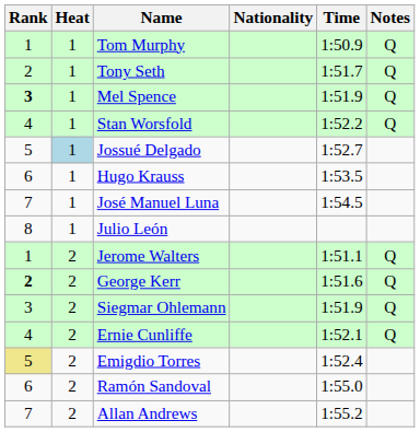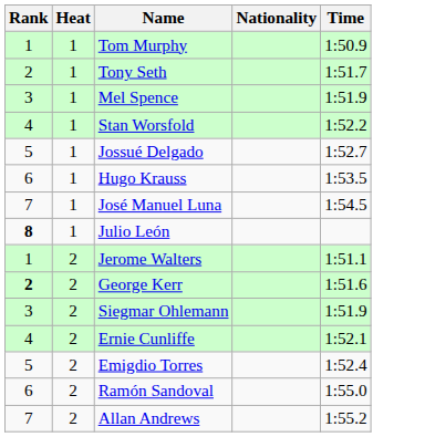- column: Notes | Q | Q | Q | Q | Q | Q | Q | Q
Mel Spence | Rank: bold -> normal
Jossué Delgado | Heat: lightblue background -> no background
Julio León | Rank: normal -> bold
Emigdio Torres | Rank: khaki background -> no background
